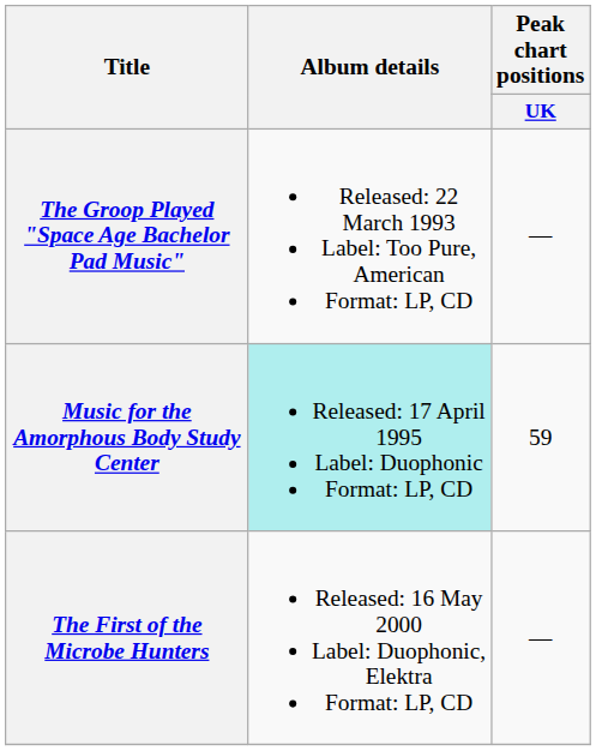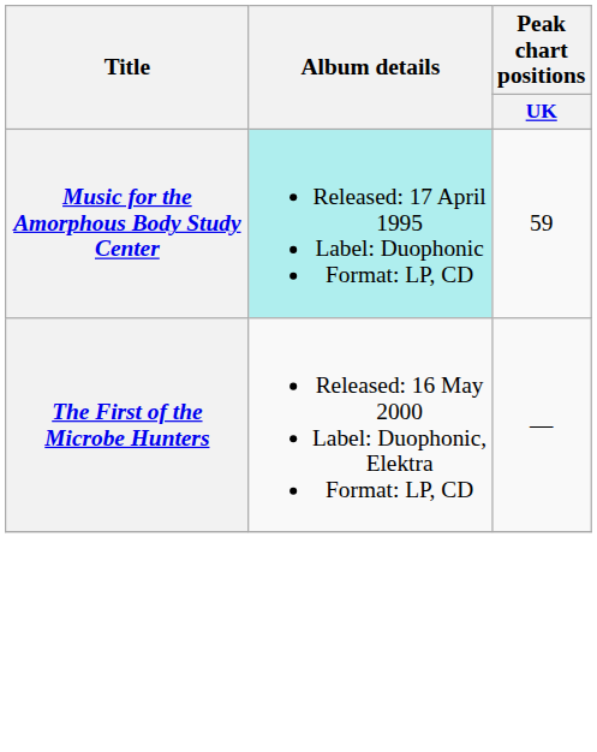- row: The Groop Played "Space Age Bachelor Pad Music" | Released: 22 March 1993 Label: Too Pure, American Format: LP, CD | —
